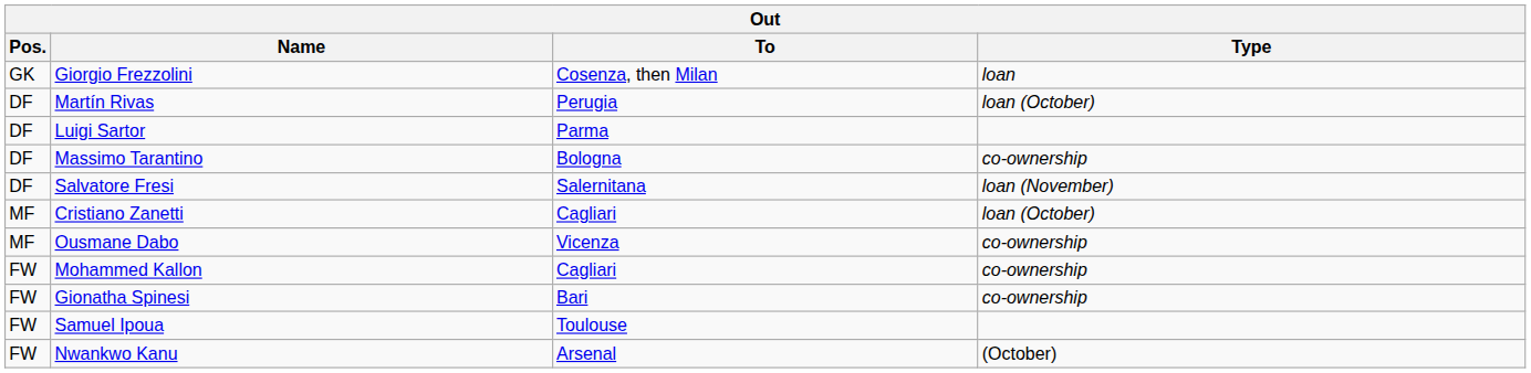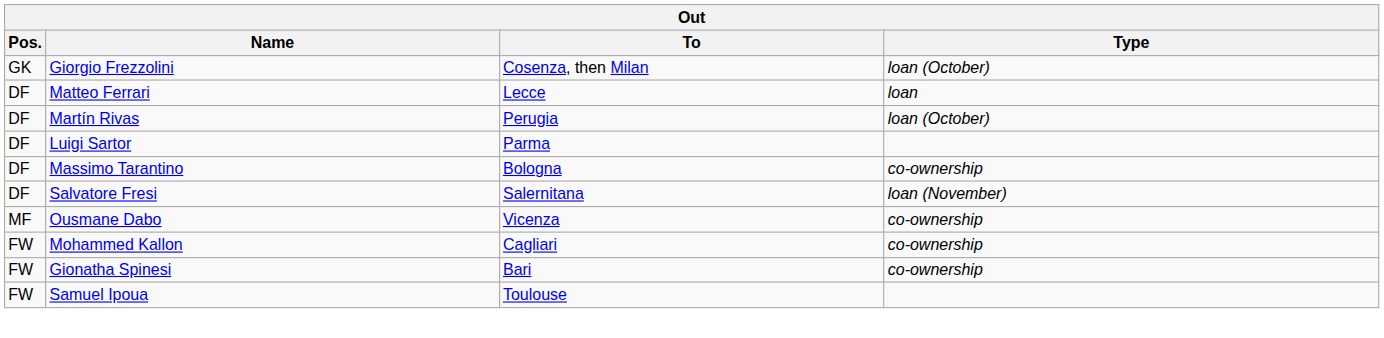Giorgio Frezzolini | Type: loan -> loan (October)
+ row: DF | Matteo Ferrari | Lecce | loan
- row: MF | Cristiano Zanetti | Cagliari | loan (October)
- row: FW | Nwankwo Kanu | Arsenal | (October)
